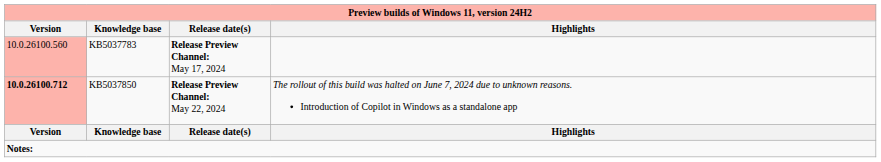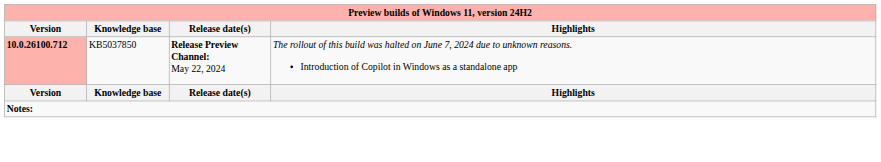- row: 10.0.26100.560 | KB5037783 | Release Preview Channel: May 17, 2024
